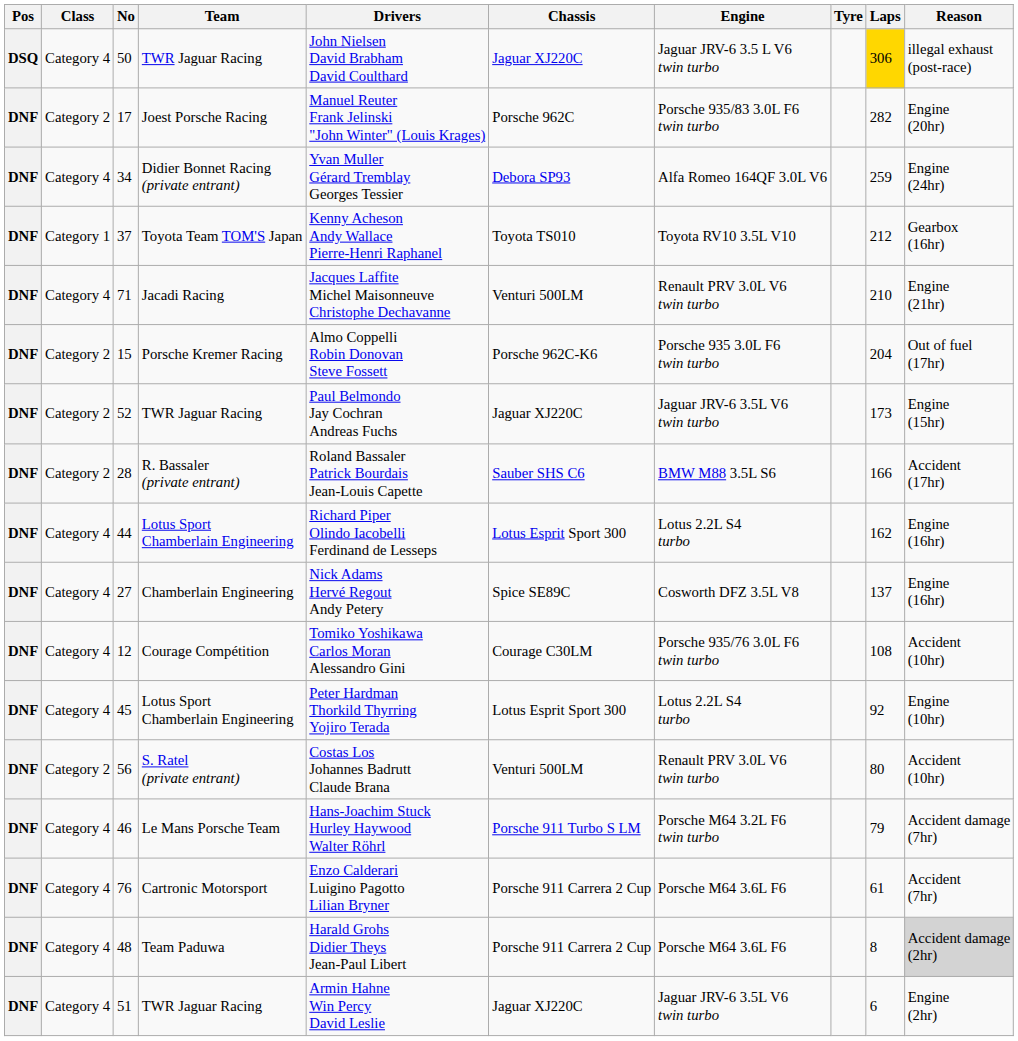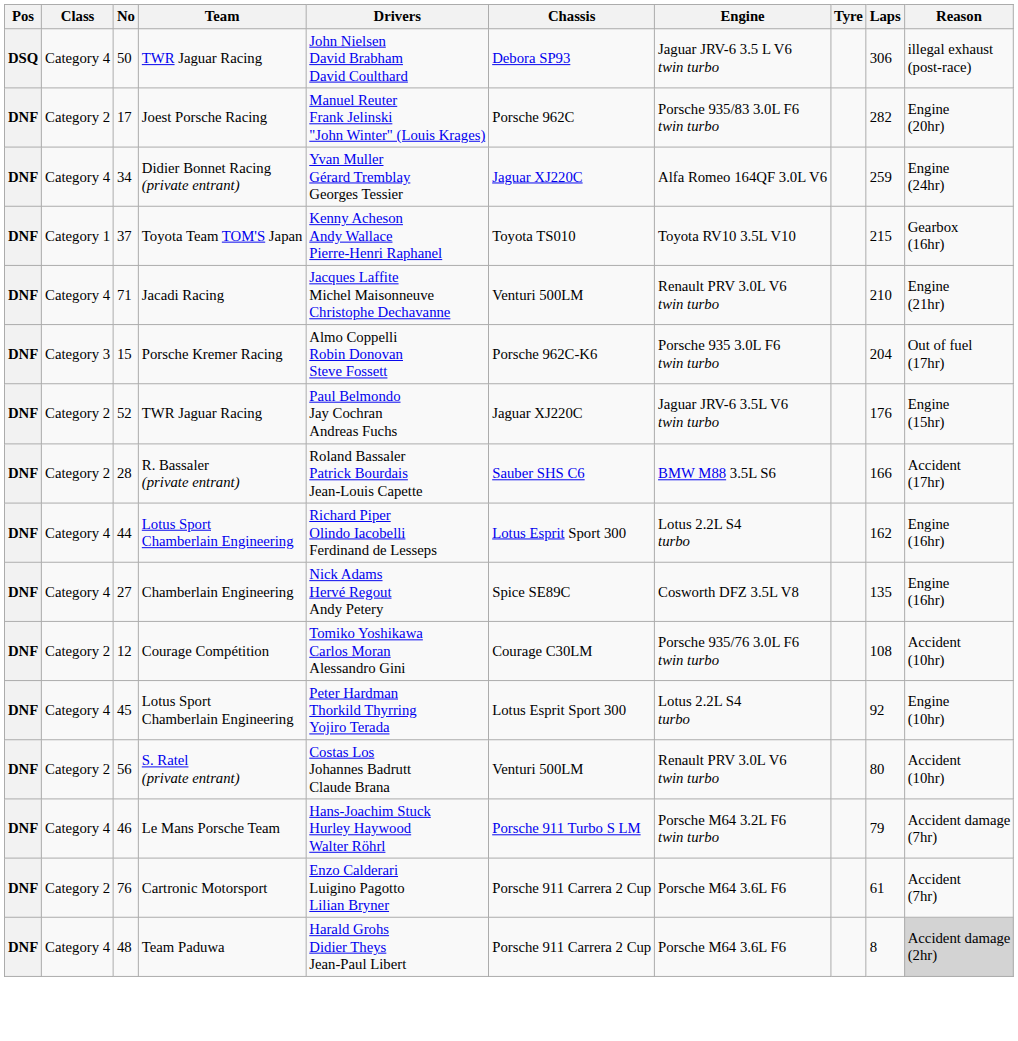50 | Chassis: Jaguar XJ220C -> Debora SP93
50 | Laps: gold background -> no background
34 | Chassis: Debora SP93 -> Jaguar XJ220C
37 | Laps: 212 -> 215
15 | Class: Category 2 -> Category 3
52 | Laps: 173 -> 176
27 | Laps: 137 -> 135
12 | Class: Category 4 -> Category 2
76 | Class: Category 4 -> Category 2
- row: DNF | Category 4 | 51 | TWR Jaguar Racing | Armin Hahne Win Percy David Leslie | Jaguar XJ220C | Jaguar JRV-6 3.5L V6 twin turbo | 6 | Engine (2hr)
